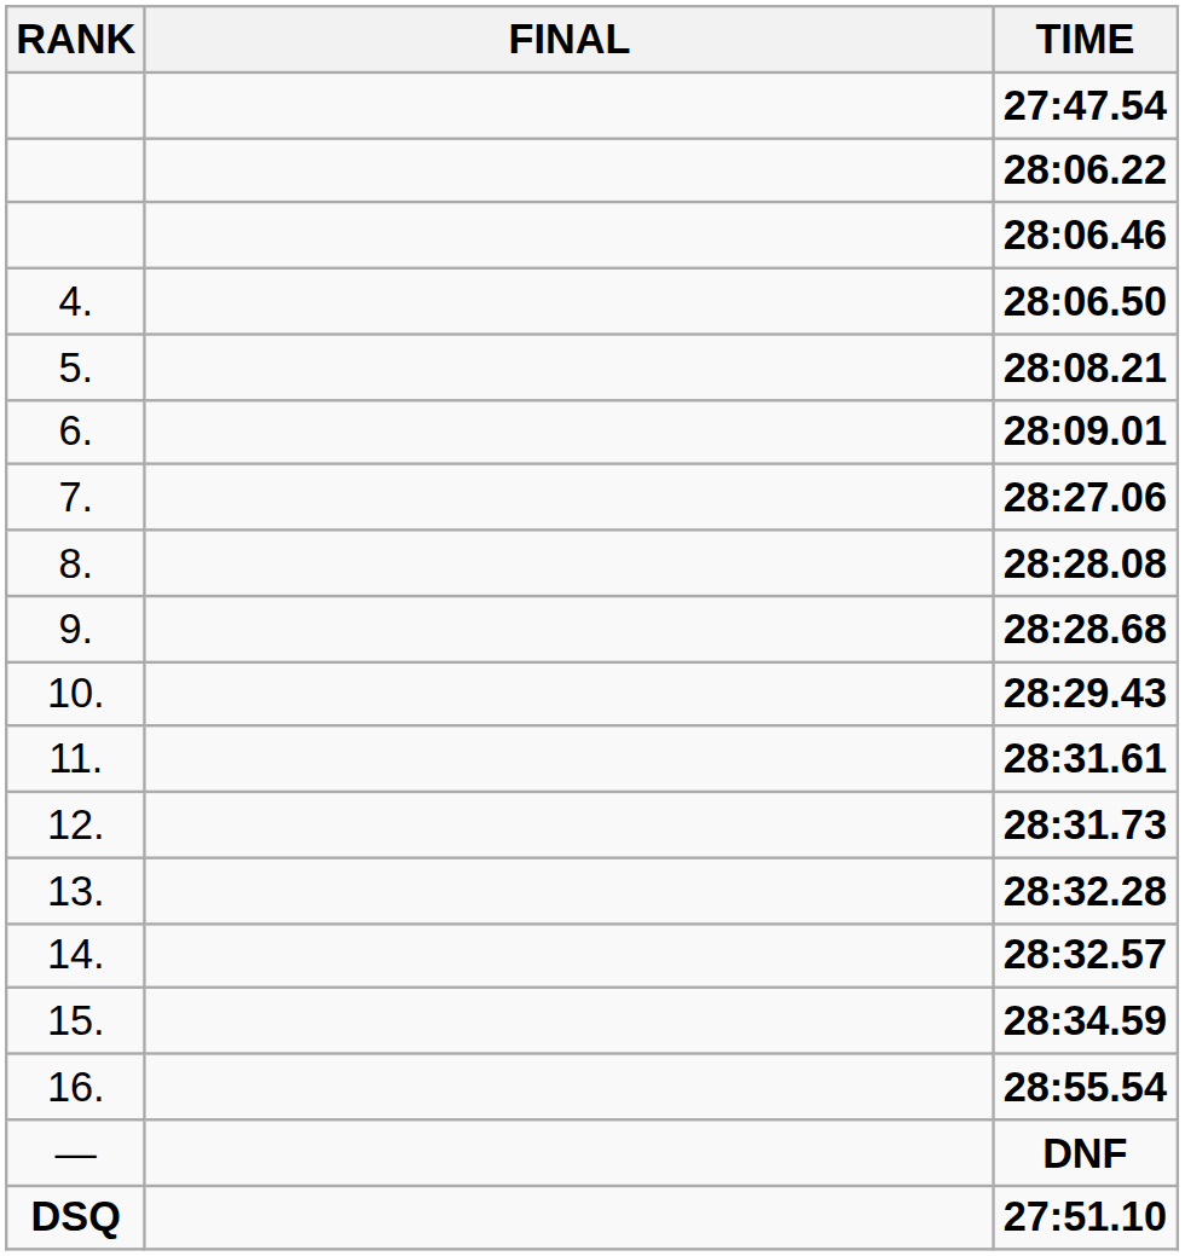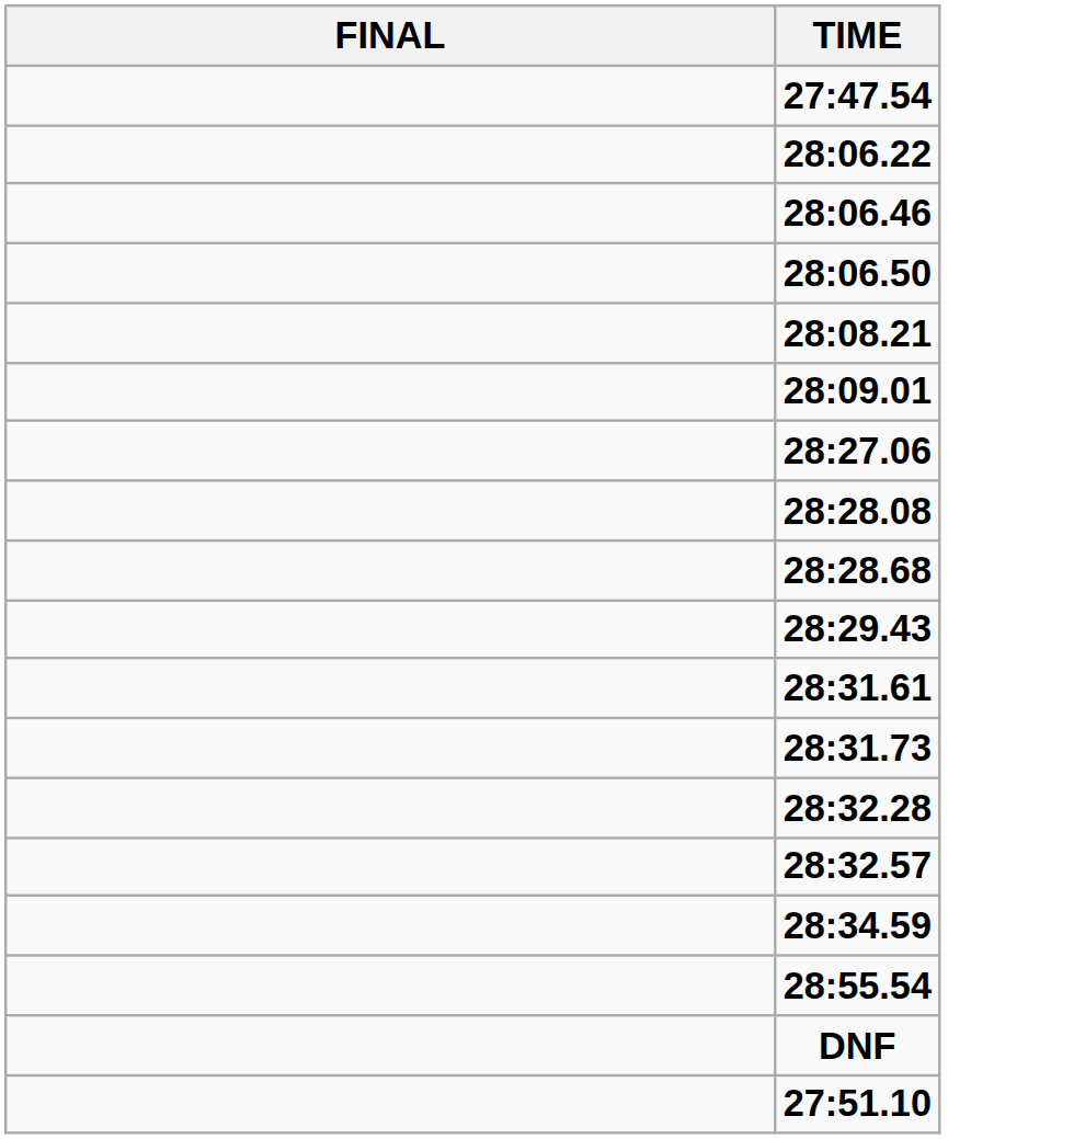- column: RANK | 4. | 5. | 6. | 7. | 8. | 9. | 10. | 11. | 12. | 13. | 14. | 15. | 16. | — | DSQ
